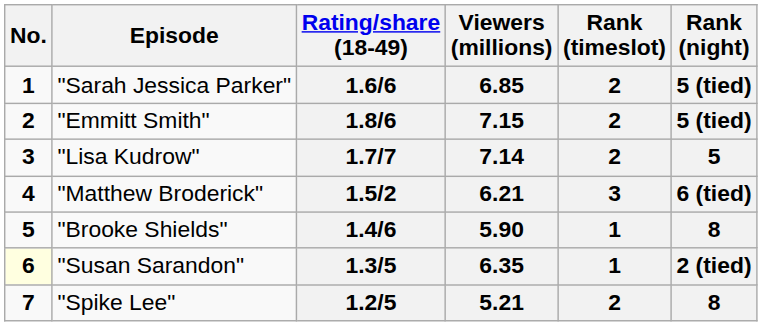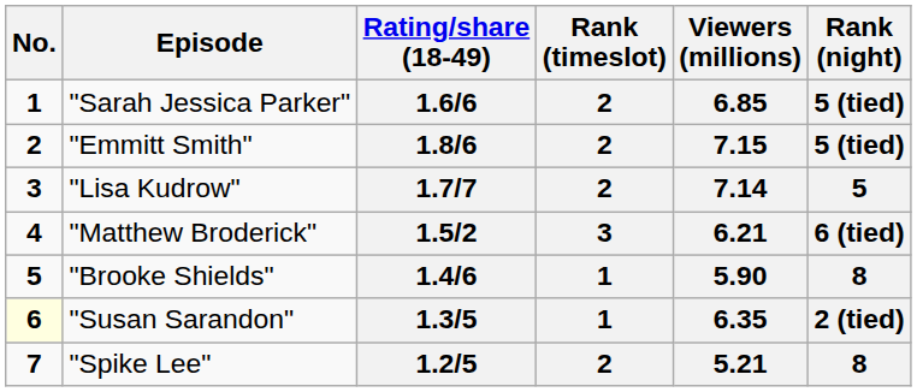columns swapped: Viewers (millions) <-> Rank (timeslot)
